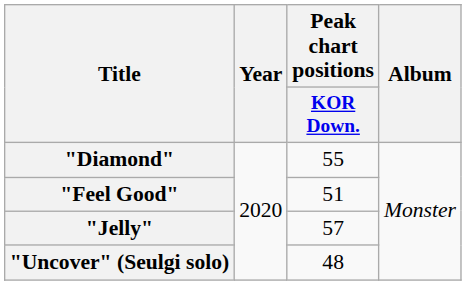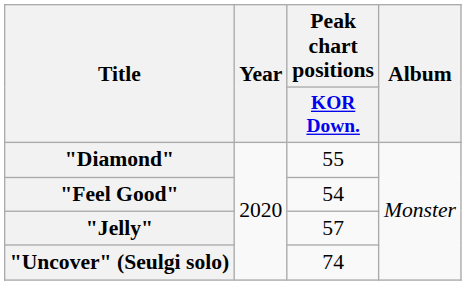"Feel Good" | Peak chart positions / KOR Down.: 51 -> 54
"Uncover" (Seulgi solo) | Peak chart positions / KOR Down.: 48 -> 74
